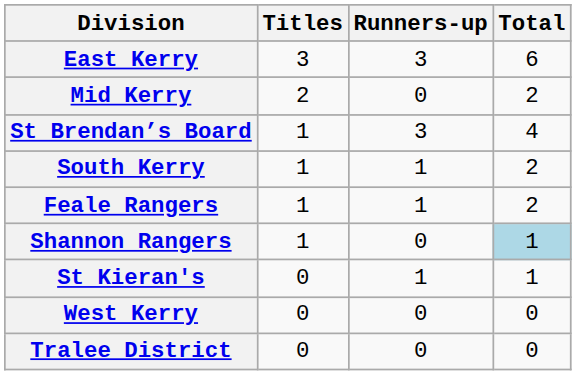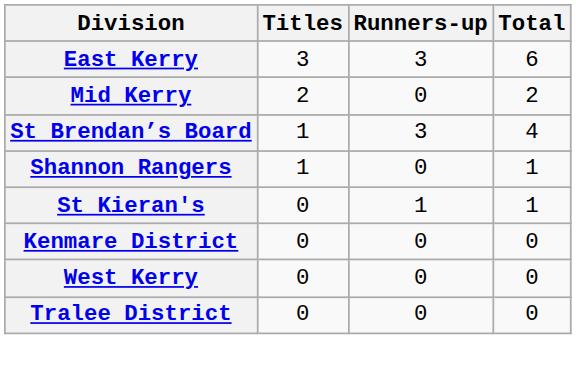- row: South Kerry | 1 | 1 | 2
- row: Feale Rangers | 1 | 1 | 2
Shannon Rangers | Total: lightblue background -> no background
+ row: Kenmare District | 0 | 0 | 0
